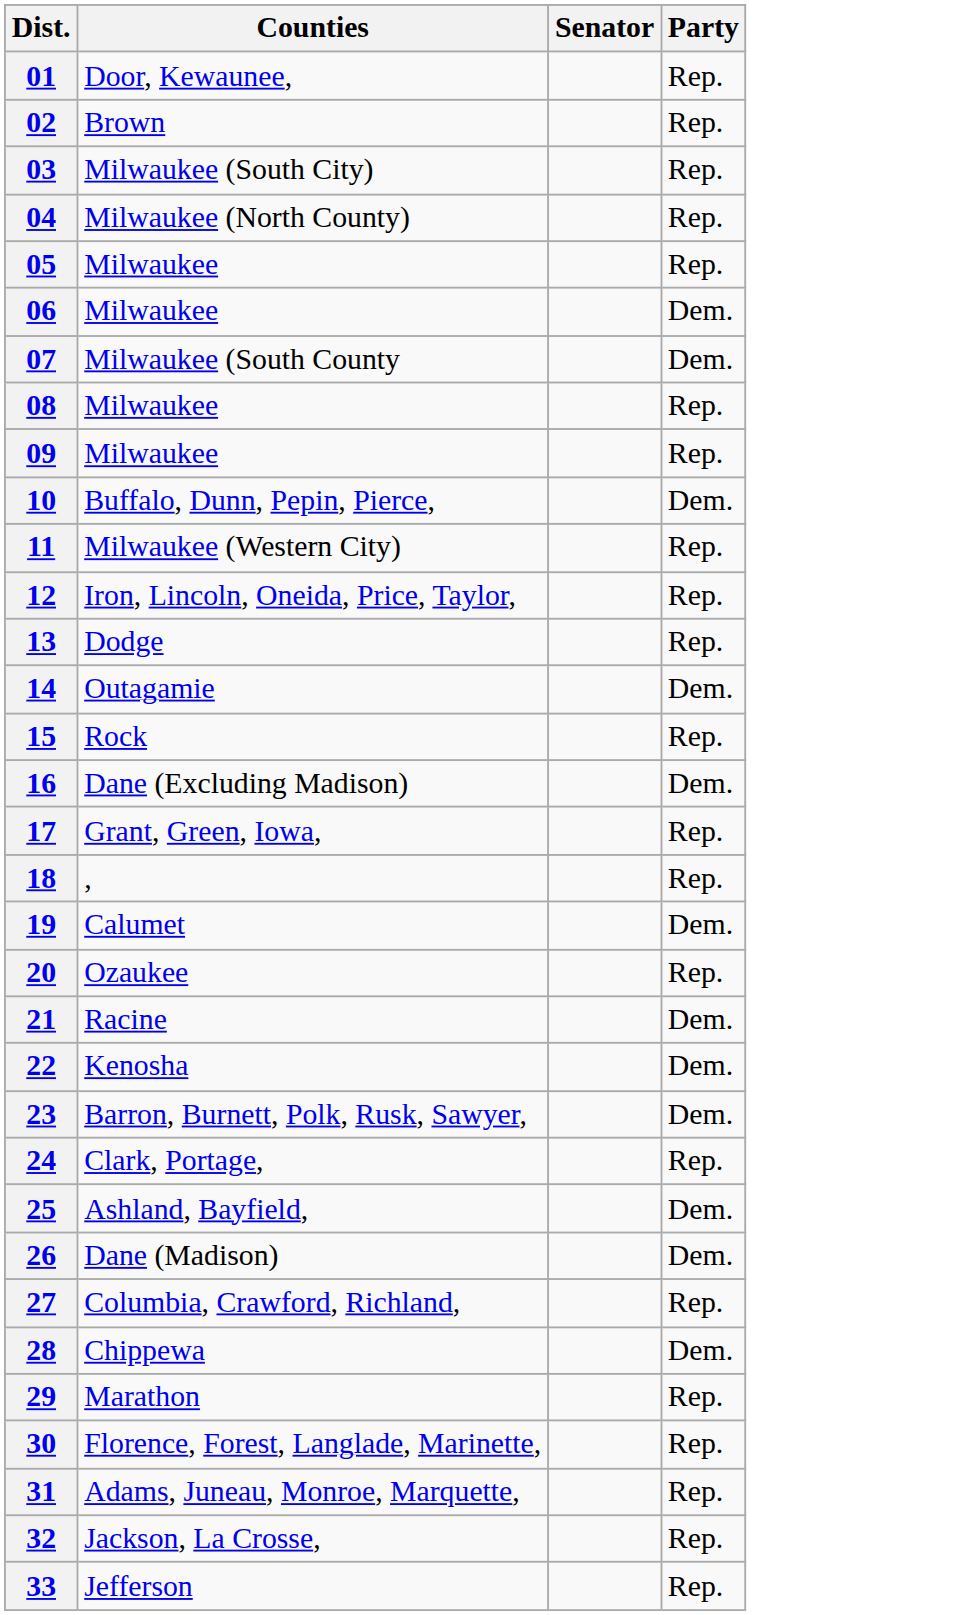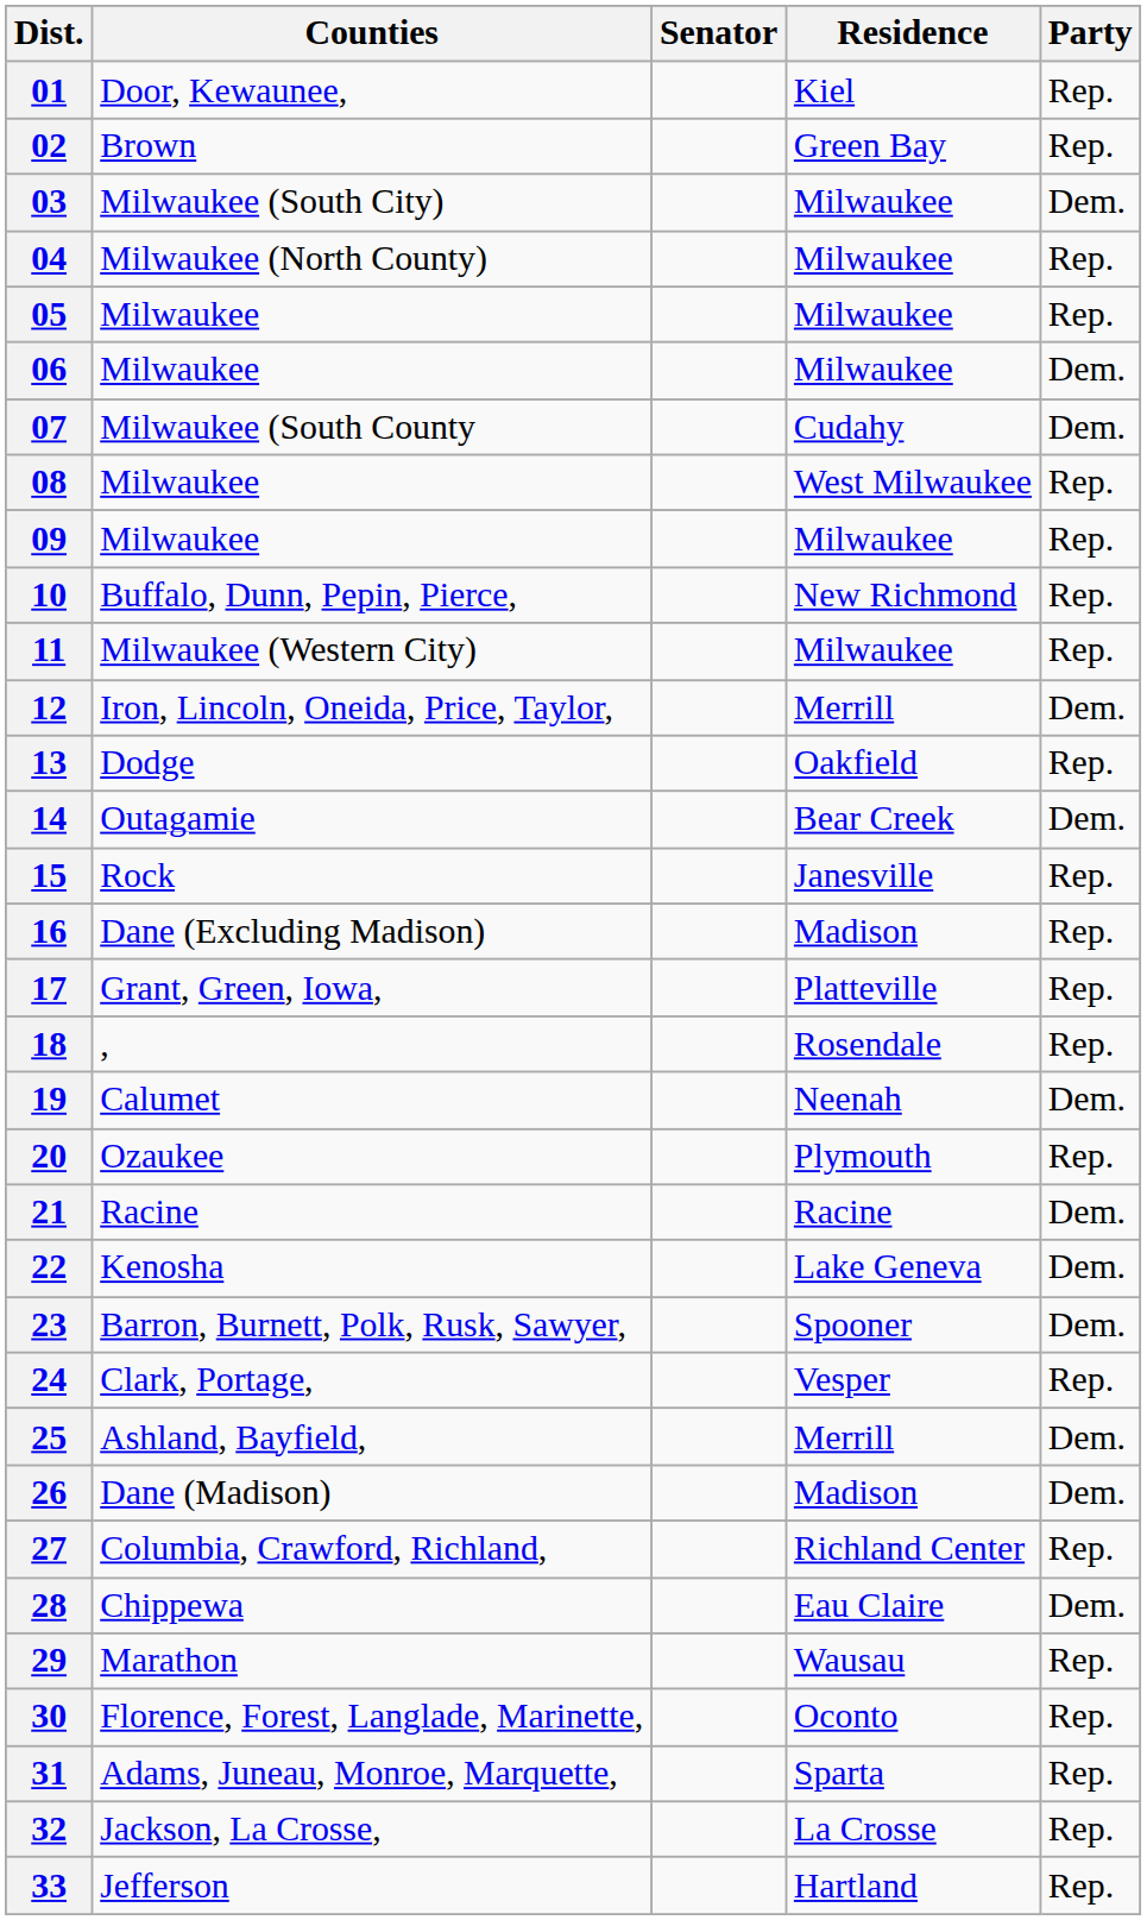+ column: Residence | Kiel | Green Bay | Milwaukee | Milwaukee | Milwaukee | Milwaukee | Cudahy | West Milwaukee | Milwaukee | New Richmond | Milwaukee | Merrill | Oakfield | Bear Creek | Janesville | Madison | Platteville | Rosendale | Neenah | Plymouth | Racine | Lake Geneva | Spooner | Vesper | Merrill | Madison | Richland Center | Eau Claire | Wausau | Oconto | Sparta | La Crosse | Hartland
03 | Party: Rep. -> Dem.
10 | Party: Dem. -> Rep.
12 | Party: Rep. -> Dem.
16 | Party: Dem. -> Rep.
